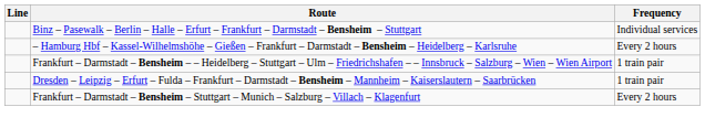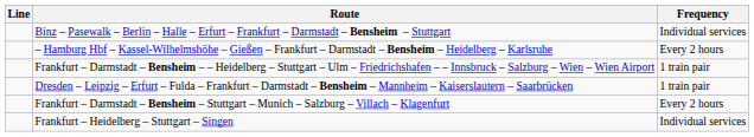+ row: Frankfurt – Heidelberg – Stuttgart – Singen | Individual services
